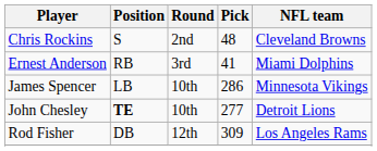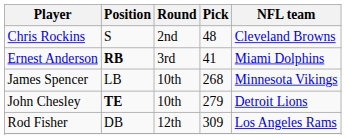Ernest Anderson | Position: normal -> bold
James Spencer | Pick: 286 -> 268
John Chesley | Pick: 277 -> 279
